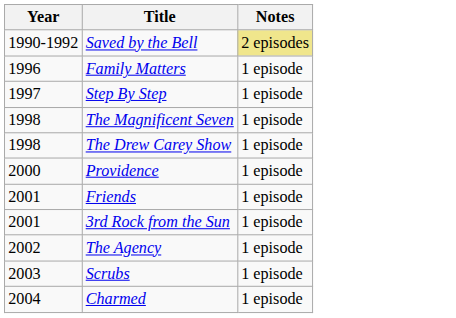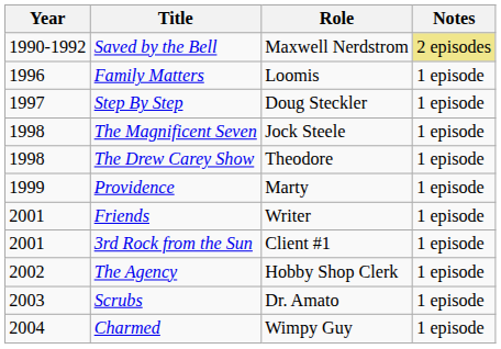+ column: Role | Maxwell Nerdstrom | Loomis | Doug Steckler | Jock Steele | Theodore | Marty | Writer | Client #1 | Hobby Shop Clerk | Dr. Amato | Wimpy Guy
Providence | Year: 2000 -> 1999
